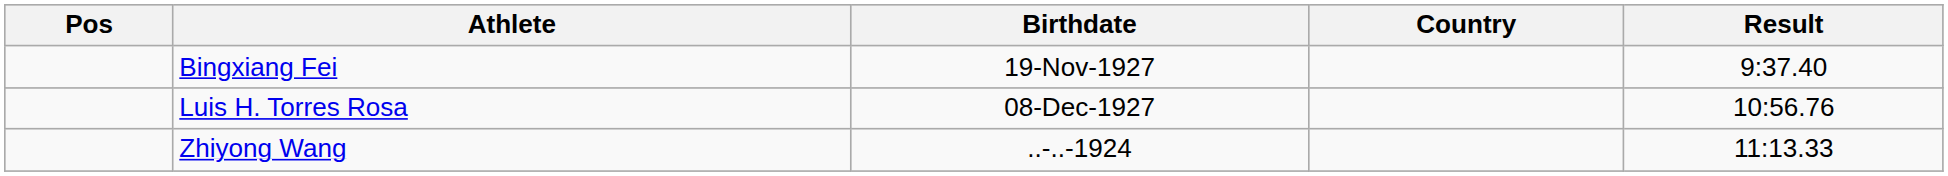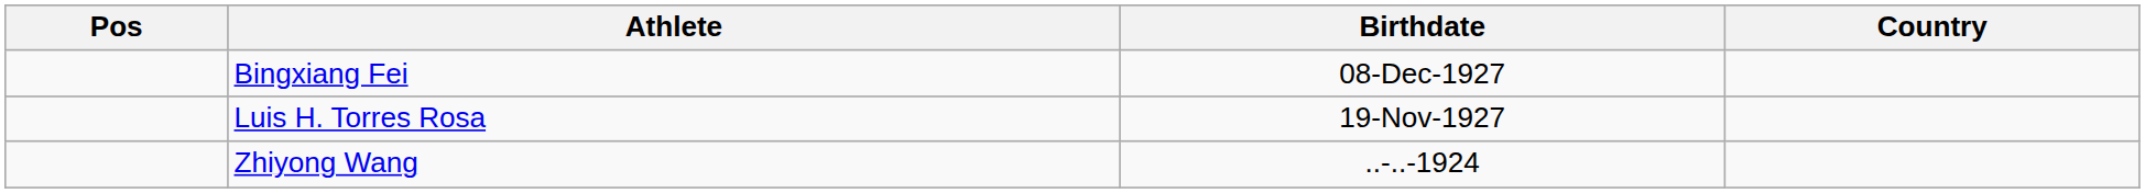- column: Result | 9:37.40 | 10:56.76 | 11:13.33
Bingxiang Fei | Birthdate: 19-Nov-1927 -> 08-Dec-1927
Luis H. Torres Rosa | Birthdate: 08-Dec-1927 -> 19-Nov-1927
